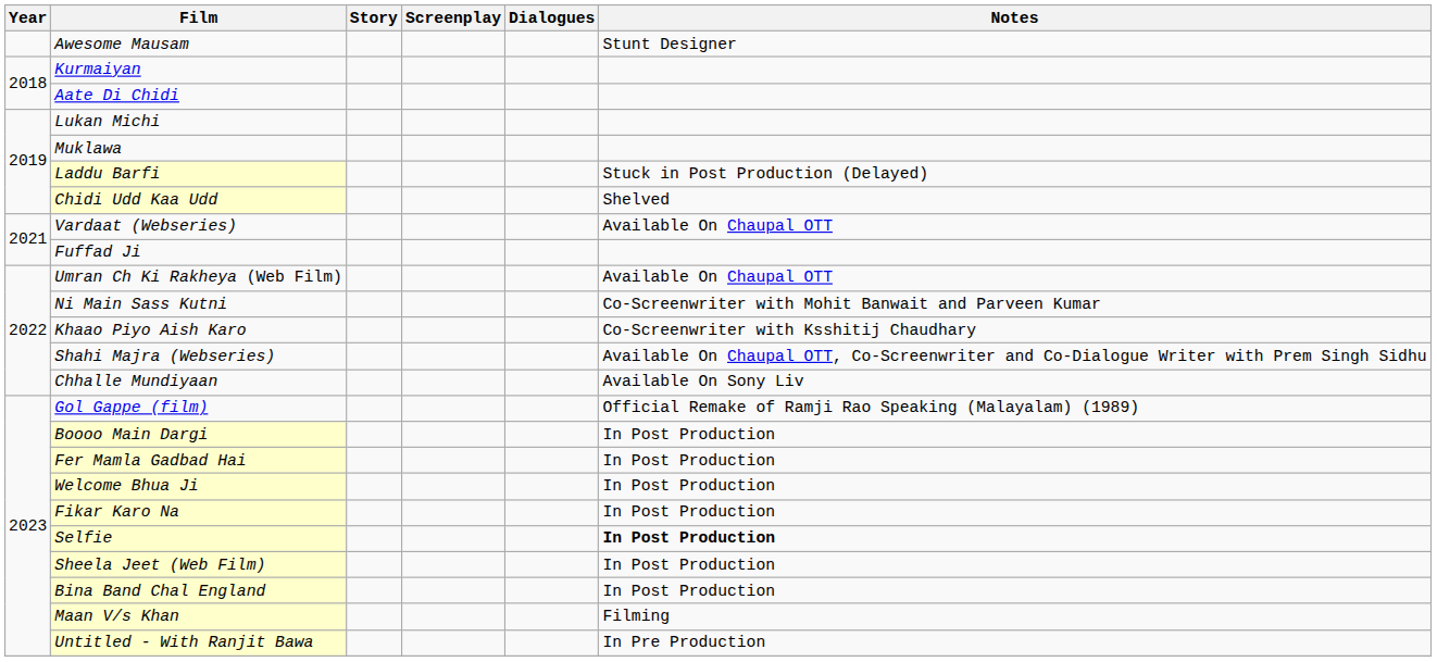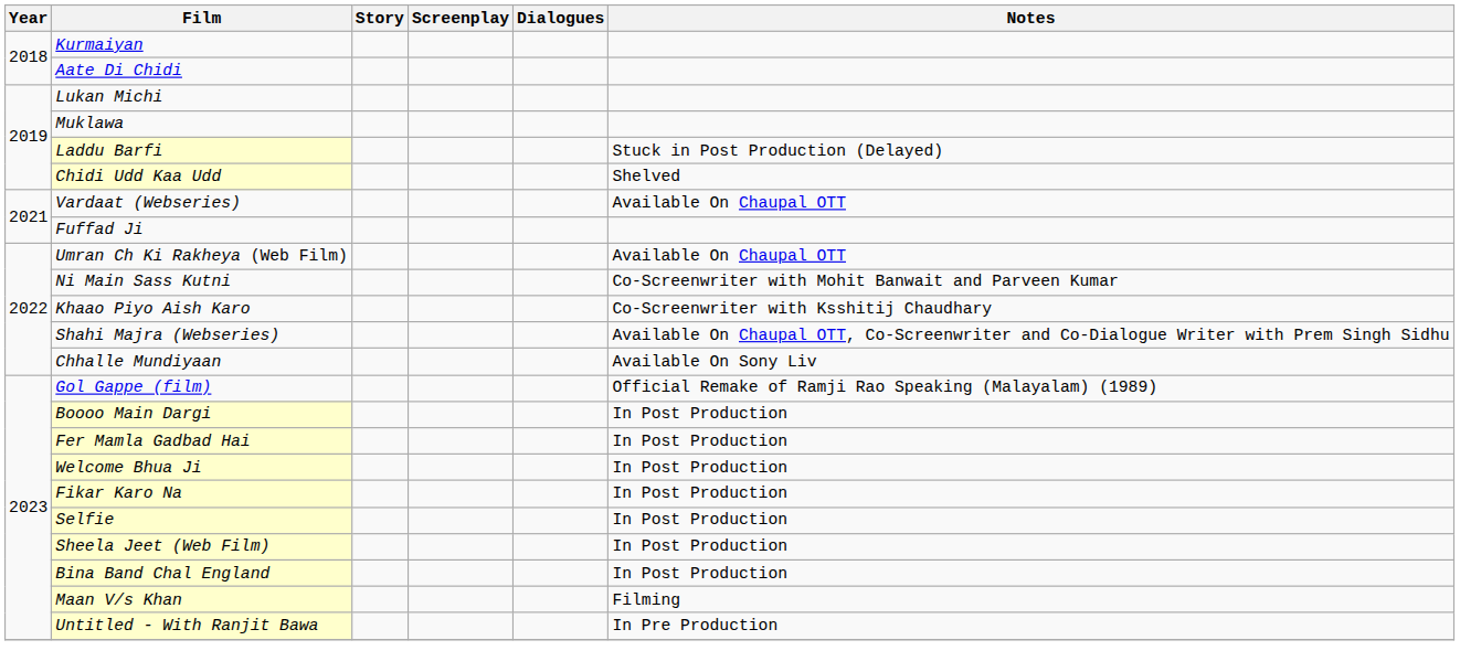- row: Awesome Mausam | Stunt Designer
Selfie | Notes: bold -> normal
